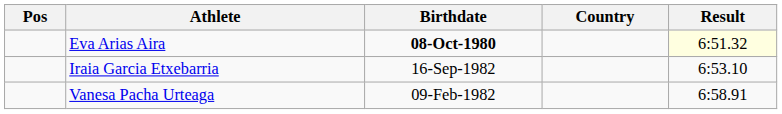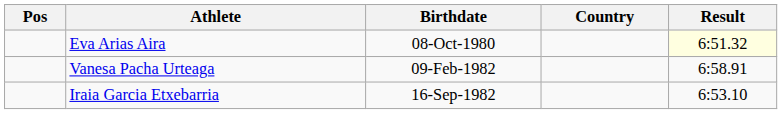Eva Arias Aira | Birthdate: bold -> normal
rows swapped: Iraia Garcia Etxebarria <-> Vanesa Pacha Urteaga
